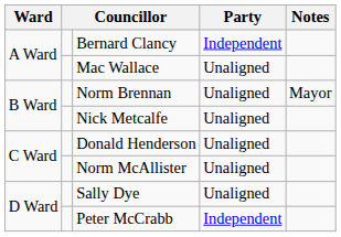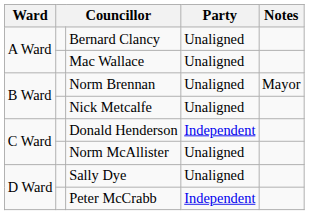Bernard Clancy | Party: Independent -> Unaligned
Donald Henderson | Party: Unaligned -> Independent
